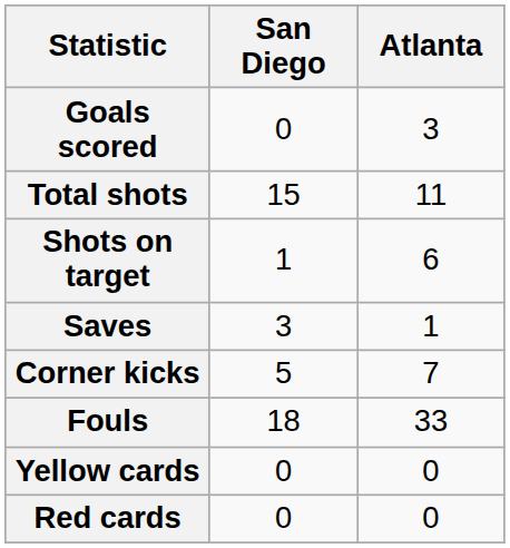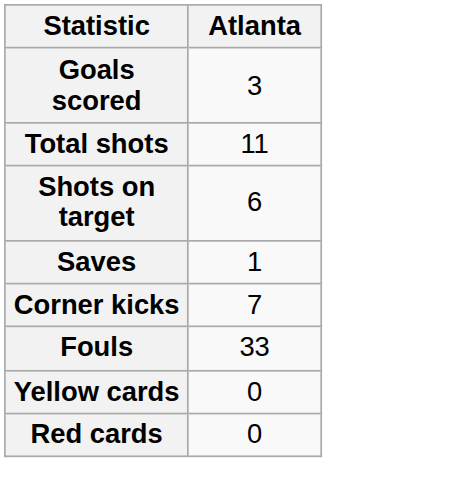- column: San Diego | 0 | 15 | 1 | 3 | 5 | 18 | 0 | 0
